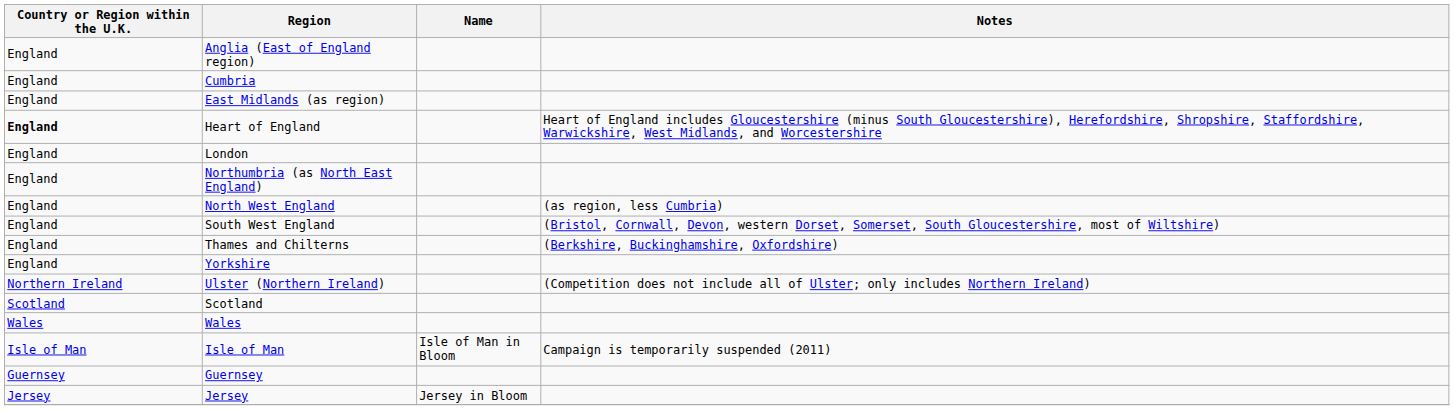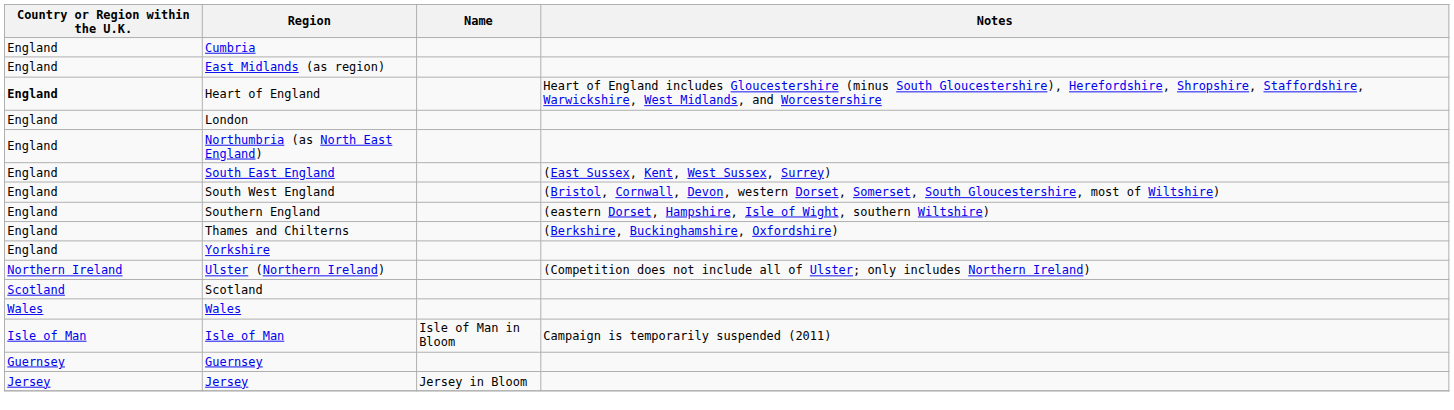- row: England | Anglia (East of England region)
- row: England | North West England | (as region, less Cumbria)
+ row: England | South East England | (East Sussex, Kent, West Sussex, Surrey)
+ row: England | Southern England | (eastern Dorset, Hampshire, Isle of Wight, southern Wiltshire)
